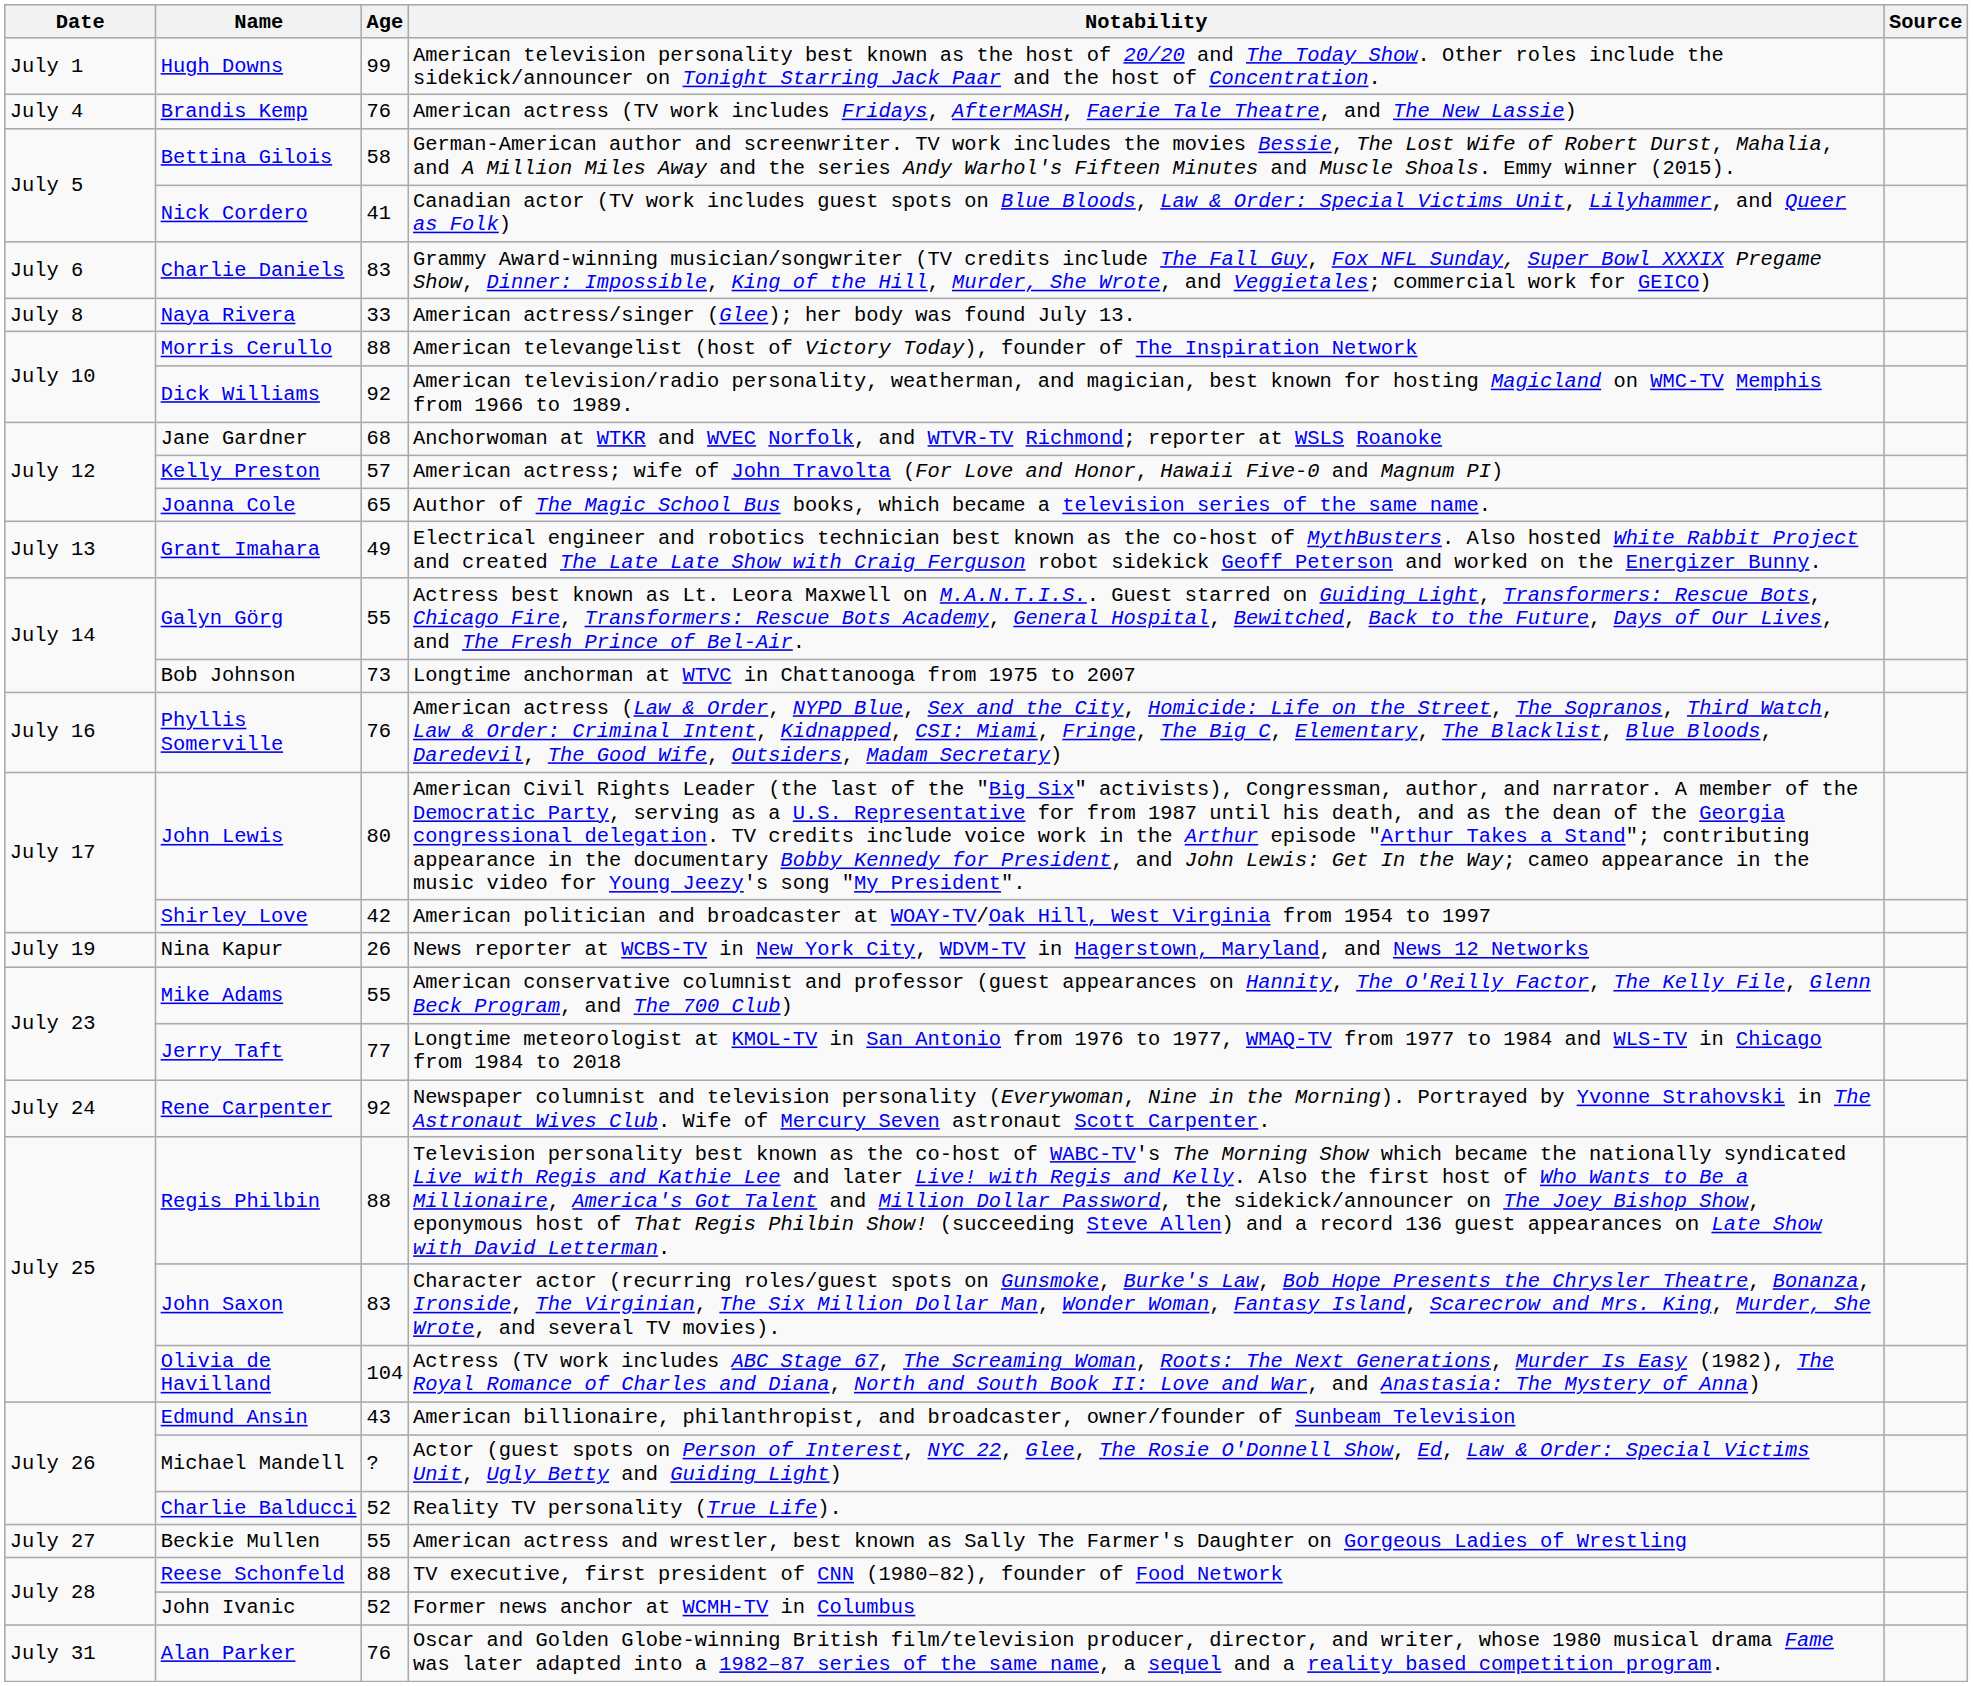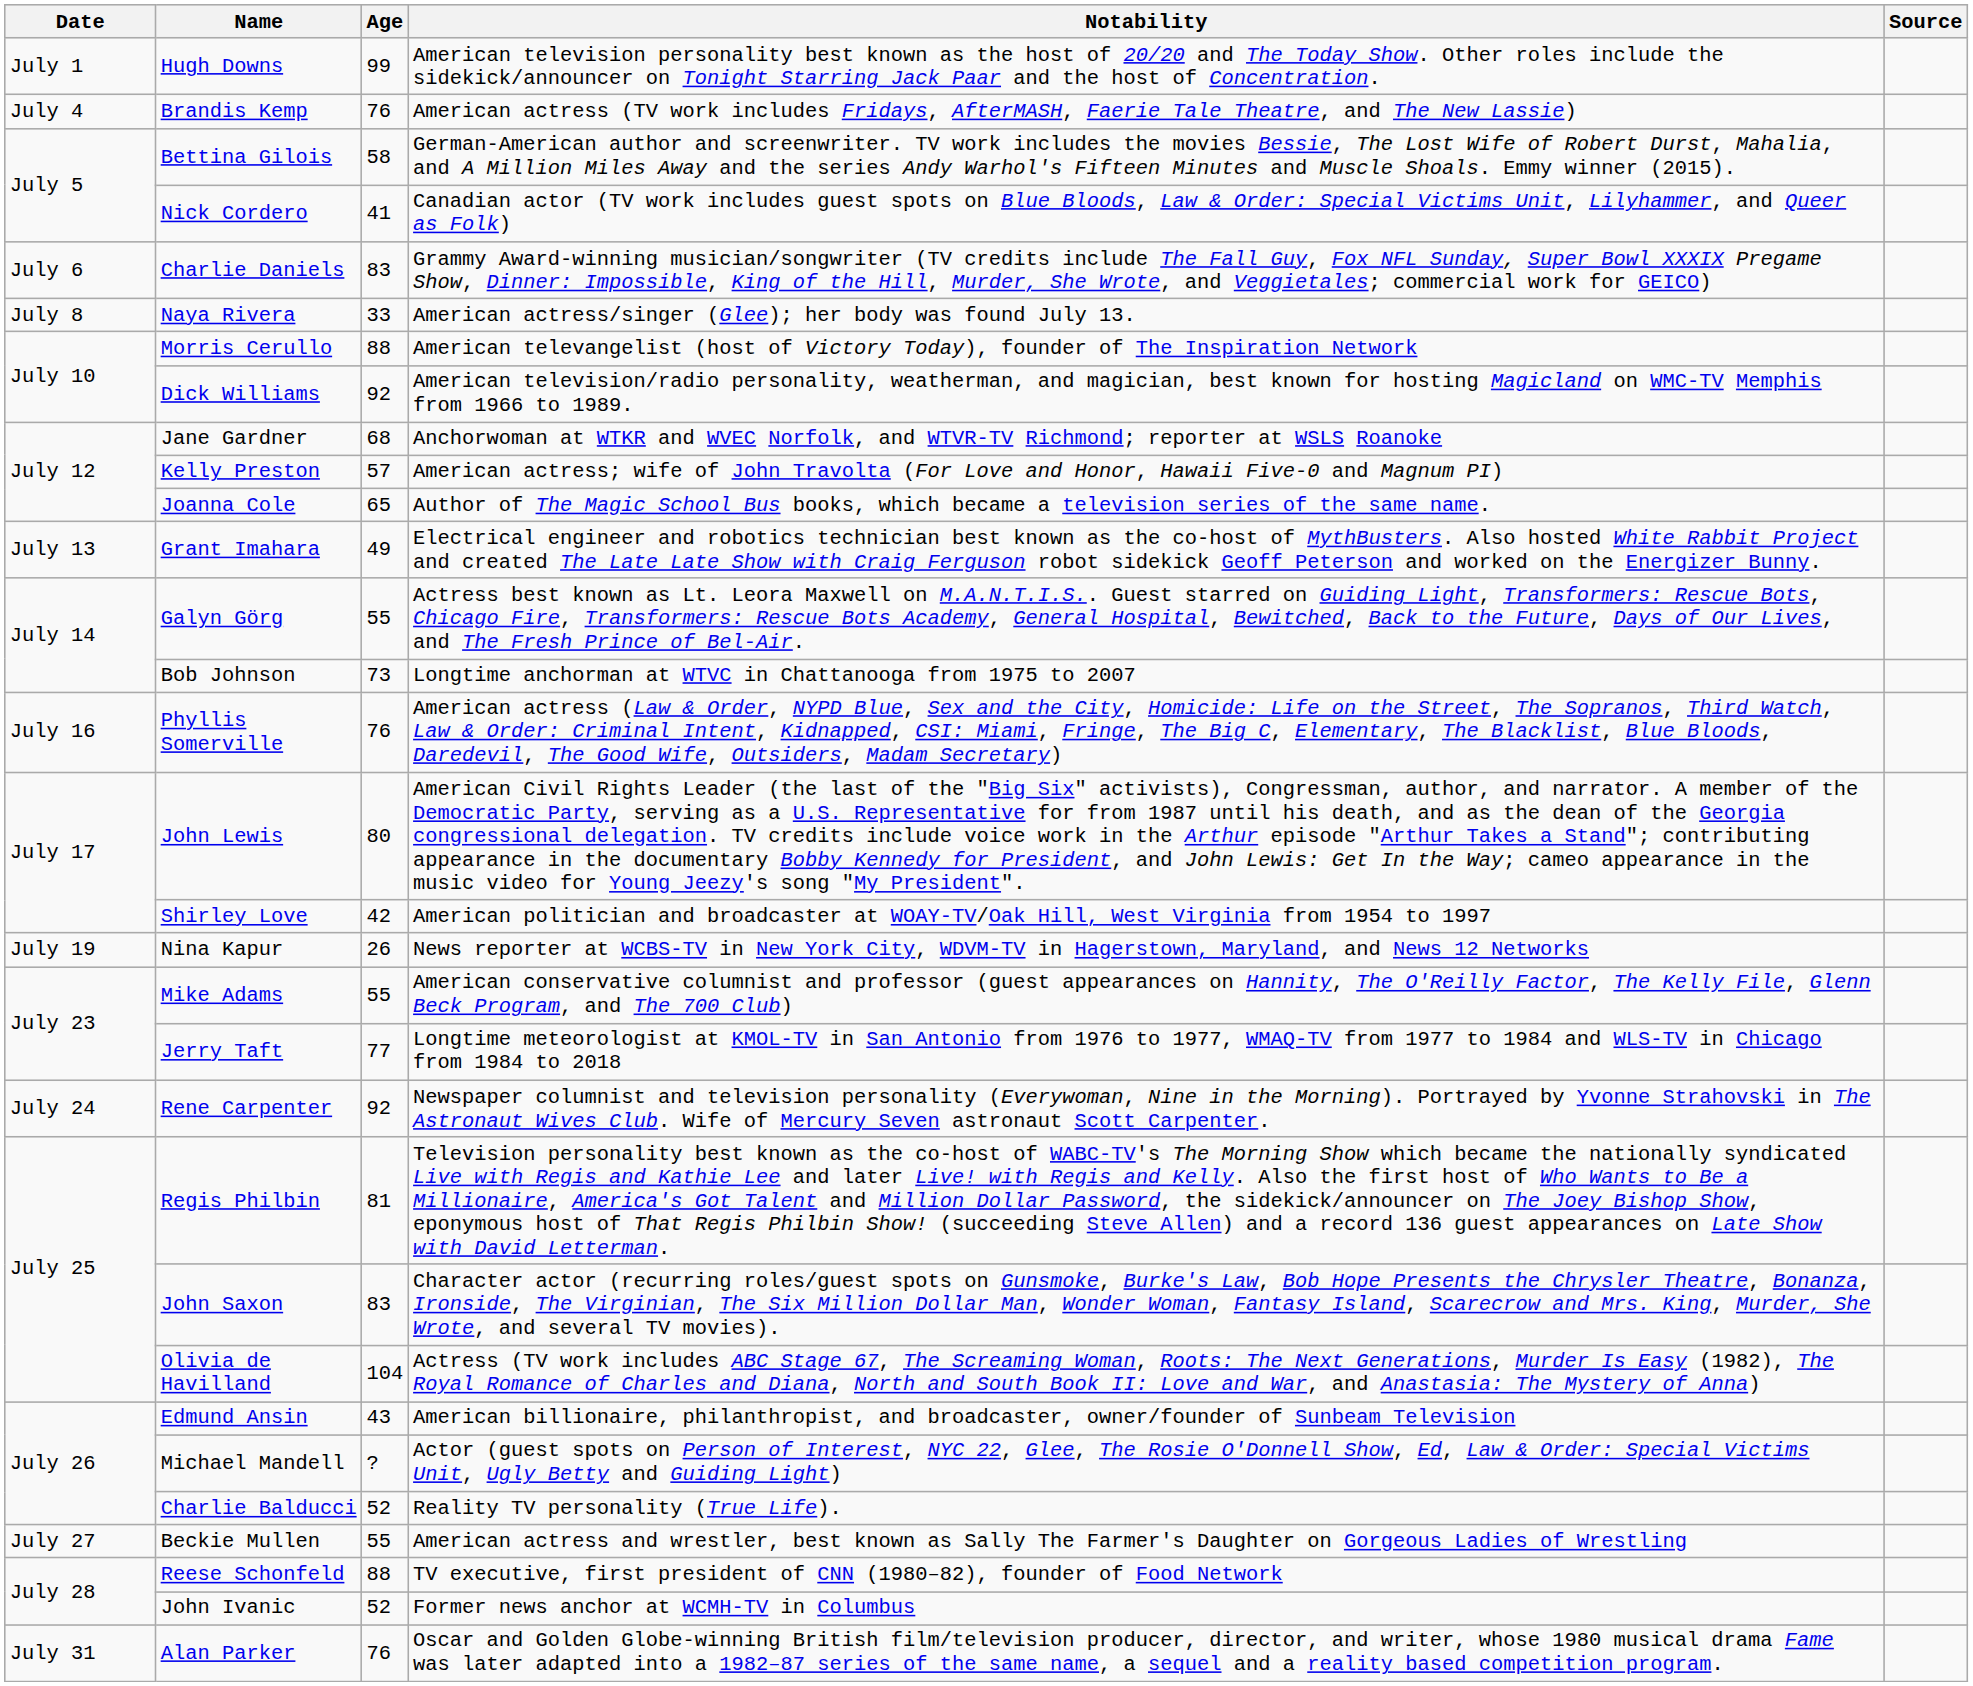Regis Philbin | Age: 88 -> 81
